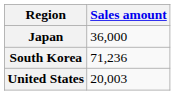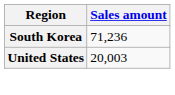- row: Japan | 36,000
